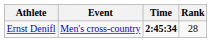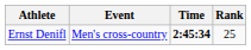Ernst Denifl | Rank: 28 -> 25
